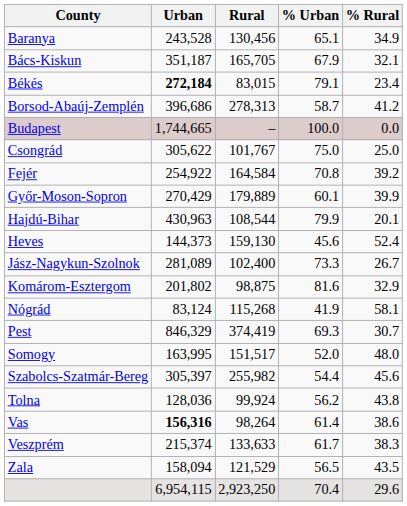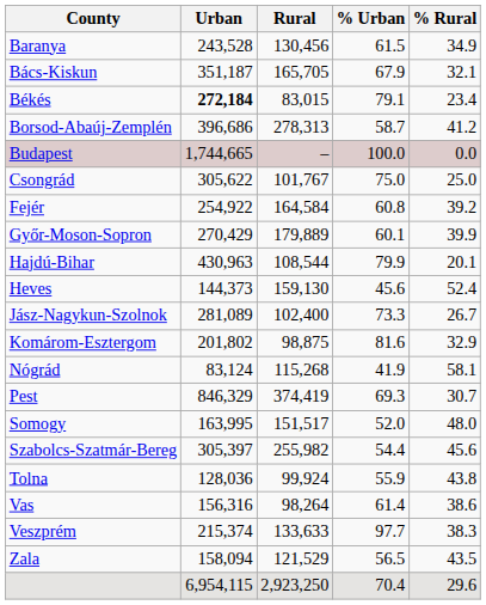Baranya | % Urban: 65.1 -> 61.5
Fejér | % Urban: 70.8 -> 60.8
Tolna | % Urban: 56.2 -> 55.9
Vas | Urban: bold -> normal
Veszprém | % Urban: 61.7 -> 97.7
